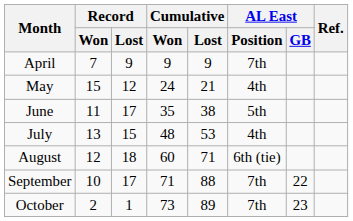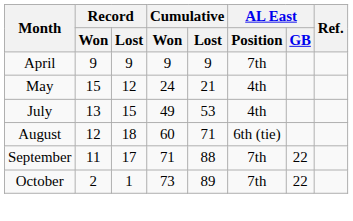April | Record / Won: 7 -> 9
- row: June | 11 | 17 | 35 | 38 | 5th
July | Cumulative / Won: 48 -> 49
September | Record / Won: 10 -> 11
October | AL East / GB: 23 -> 22
